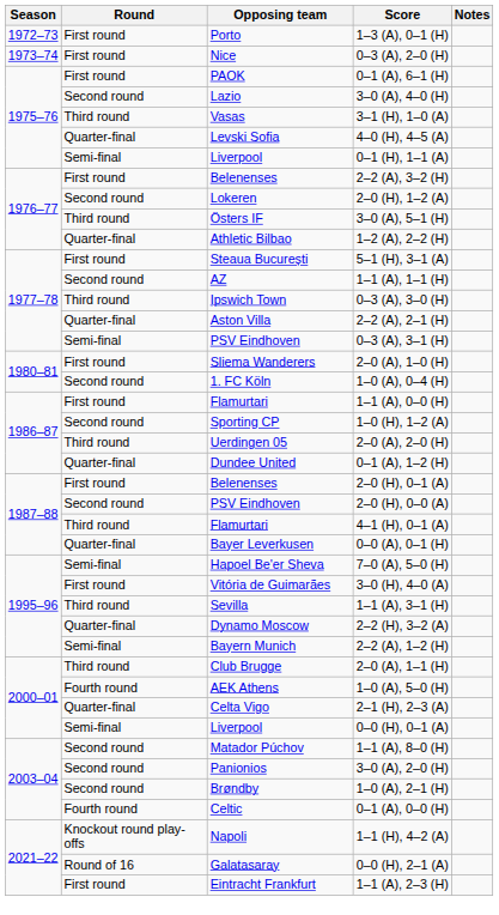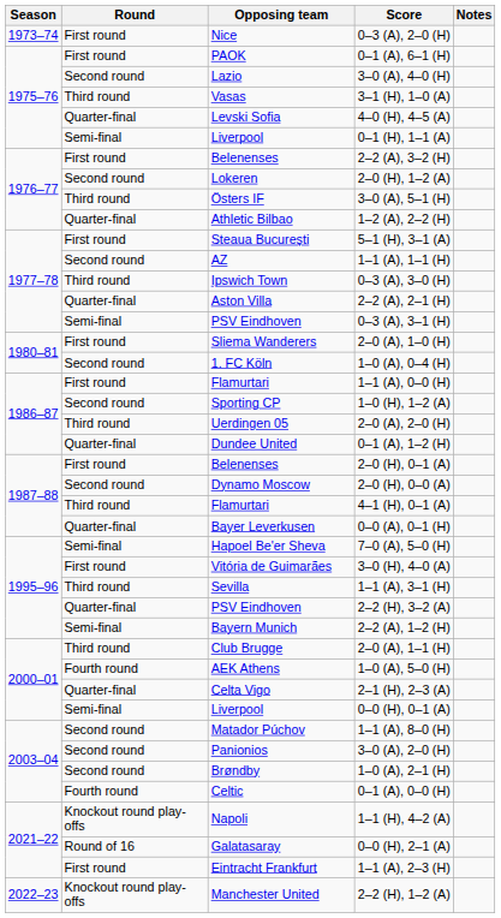- row: 1972–73 | First round | Porto | 1–3 (A), 0–1 (H)
2–0 (H), 0–0 (A) | Opposing team: PSV Eindhoven -> Dynamo Moscow
2–2 (H), 3–2 (A) | Opposing team: Dynamo Moscow -> PSV Eindhoven
+ row: 2022–23 | Knockout round play-offs | Manchester United | 2–2 (H), 1–2 (A)
